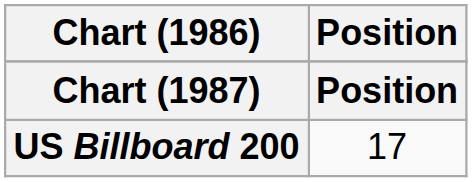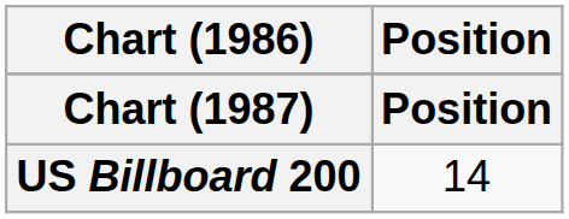US Billboard 200 | Position: 17 -> 14
